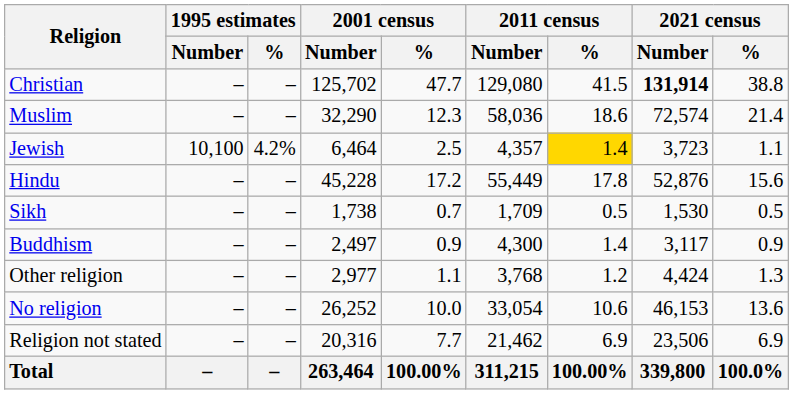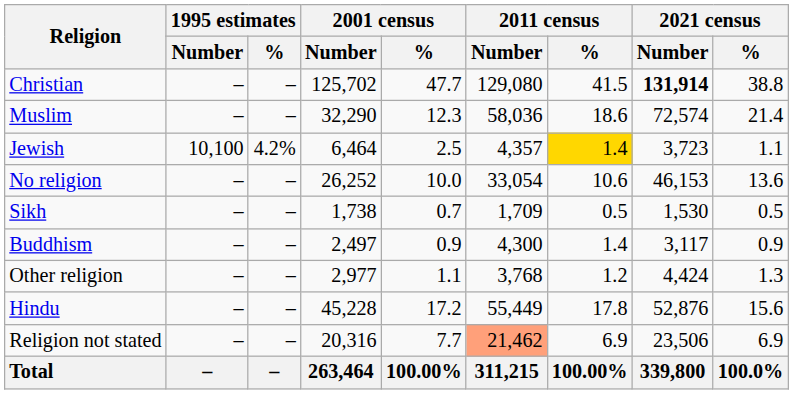rows swapped: Hindu <-> No religion
Religion not stated | 2011 census / Number: no background -> lightsalmon background
